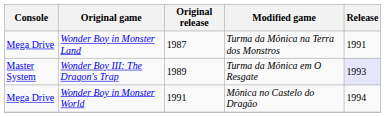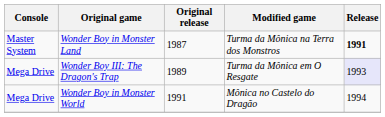Wonder Boy in Monster Land | Console: Mega Drive -> Master System
Wonder Boy in Monster Land | Release: normal -> bold
Wonder Boy III: The Dragon's Trap | Console: Master System -> Mega Drive
